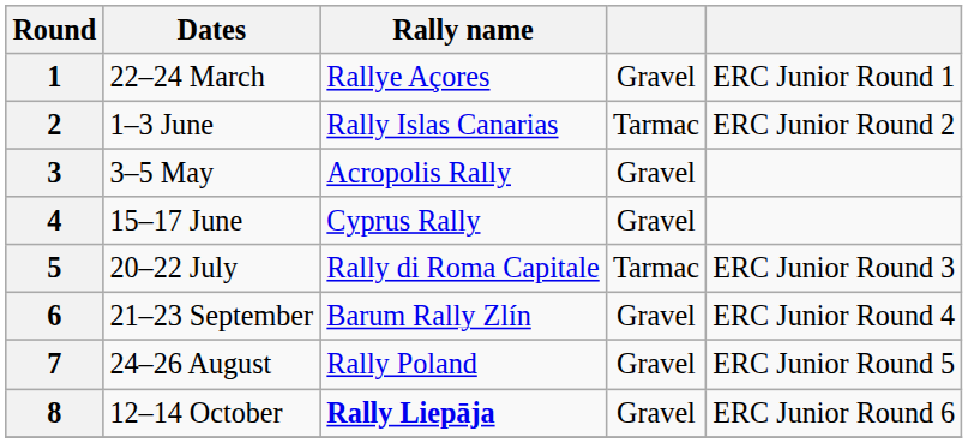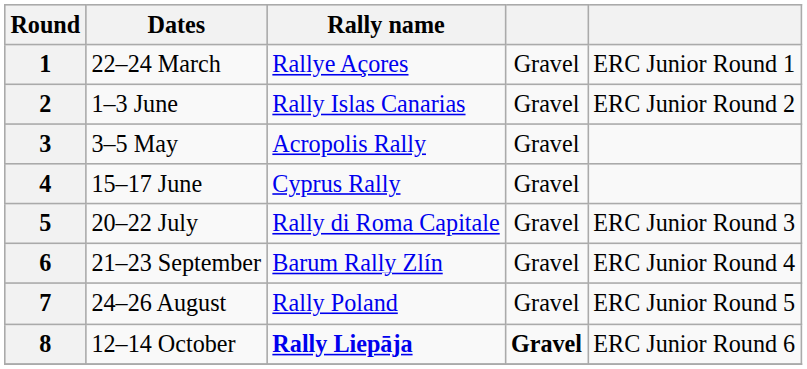2 | column 4: Tarmac -> Gravel
5 | column 4: Tarmac -> Gravel
8 | column 4: normal -> bold
